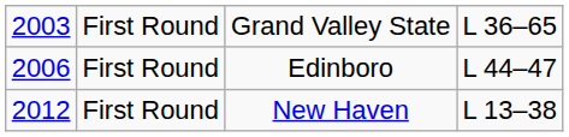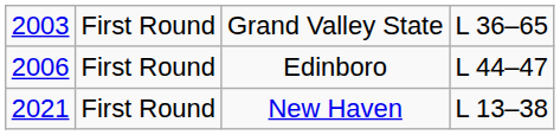New Haven | column 1: 2012 -> 2021
